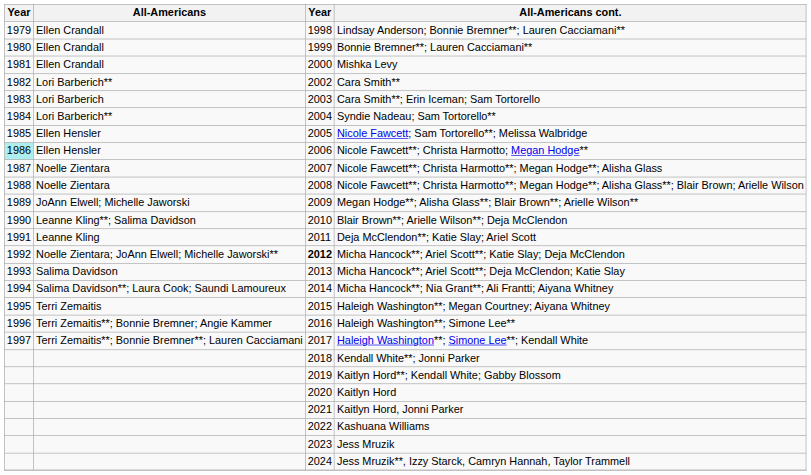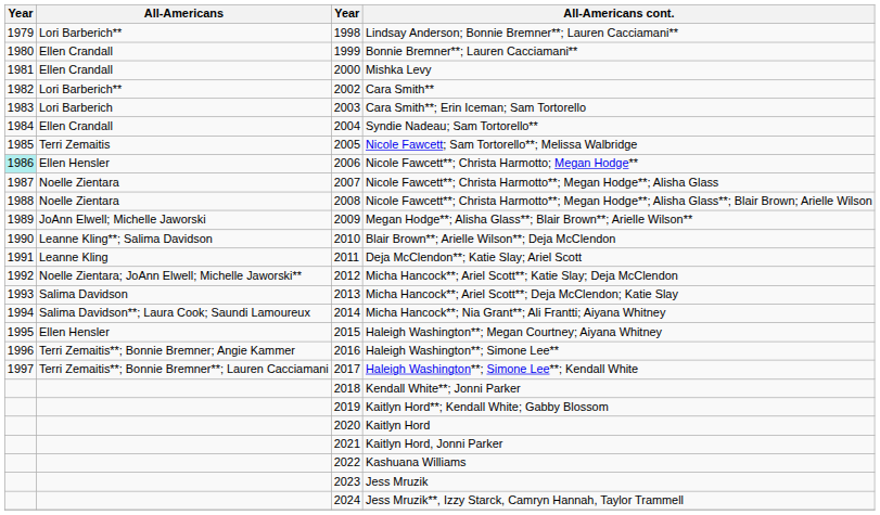Lindsay Anderson; Bonnie Bremner**; Lauren Cacciamani** | All-Americans: Ellen Crandall -> Lori Barberich**
Syndie Nadeau; Sam Tortorello** | All-Americans: Lori Barberich** -> Ellen Crandall
Nicole Fawcett; Sam Tortorello**; Melissa Walbridge | All-Americans: Ellen Hensler -> Terri Zemaitis
Micha Hancock**; Ariel Scott**; Katie Slay; Deja McClendon | column 3: bold -> normal
Haleigh Washington**; Megan Courtney; Aiyana Whitney | All-Americans: Terri Zemaitis -> Ellen Hensler
